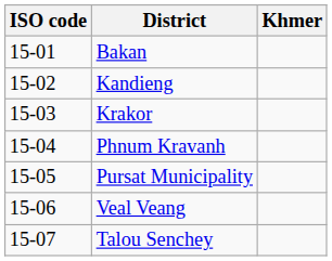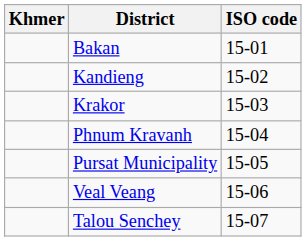columns swapped: ISO code <-> Khmer
